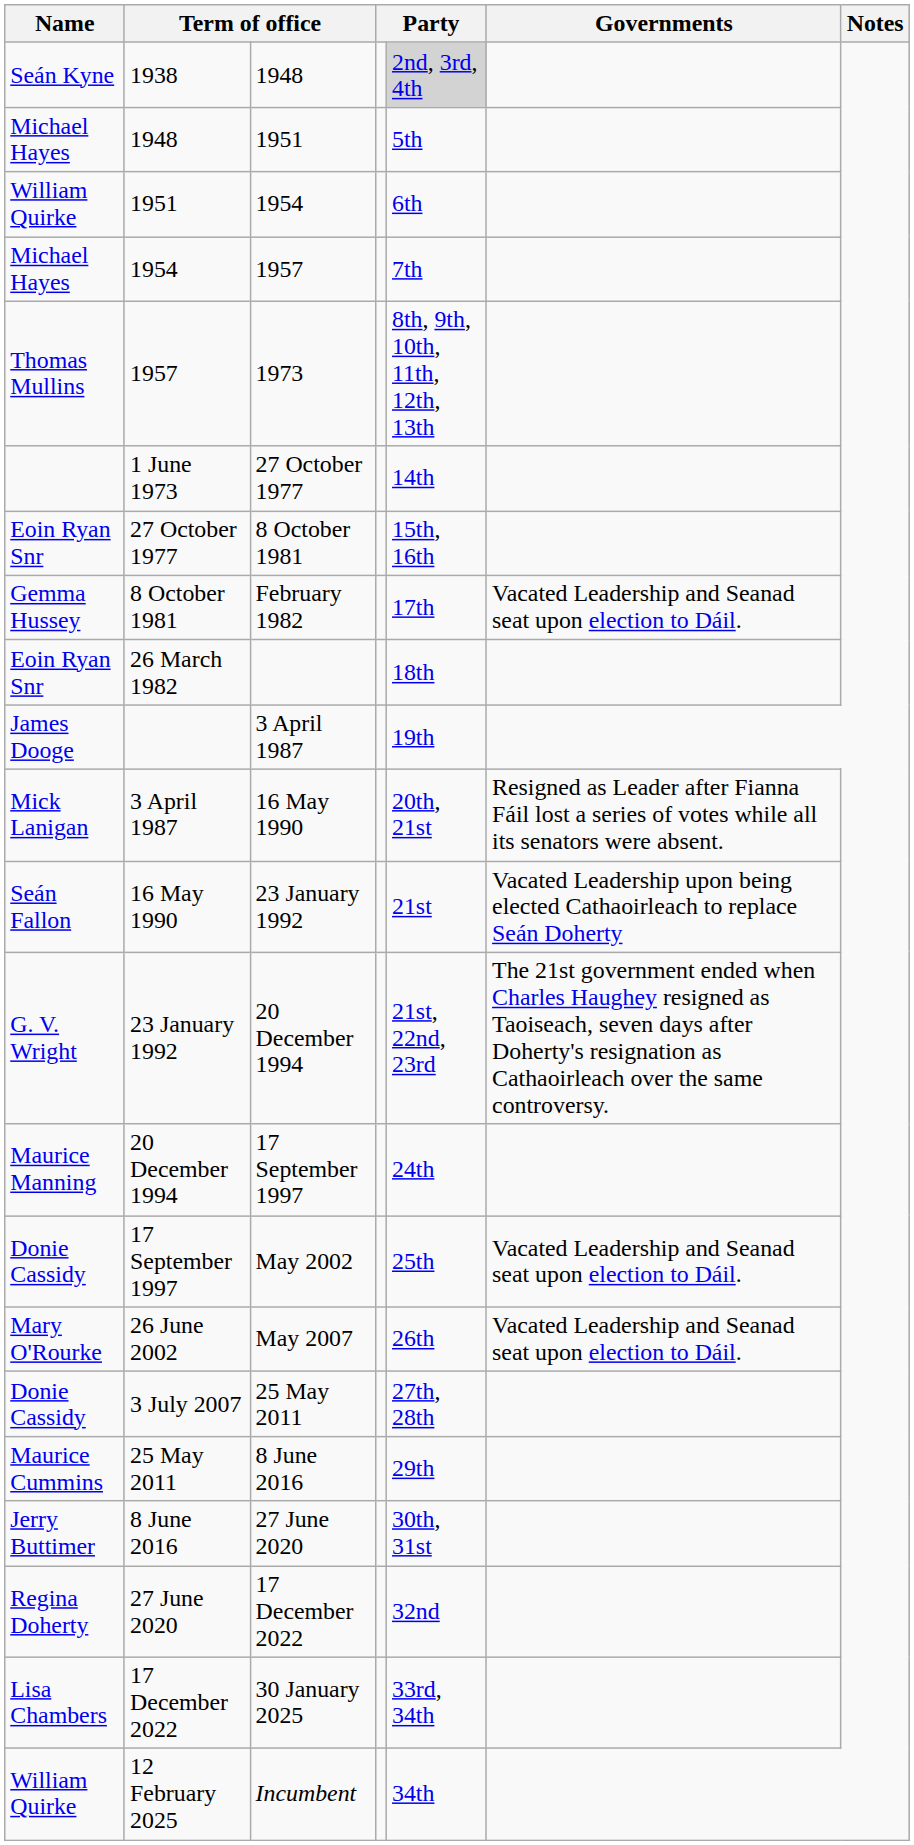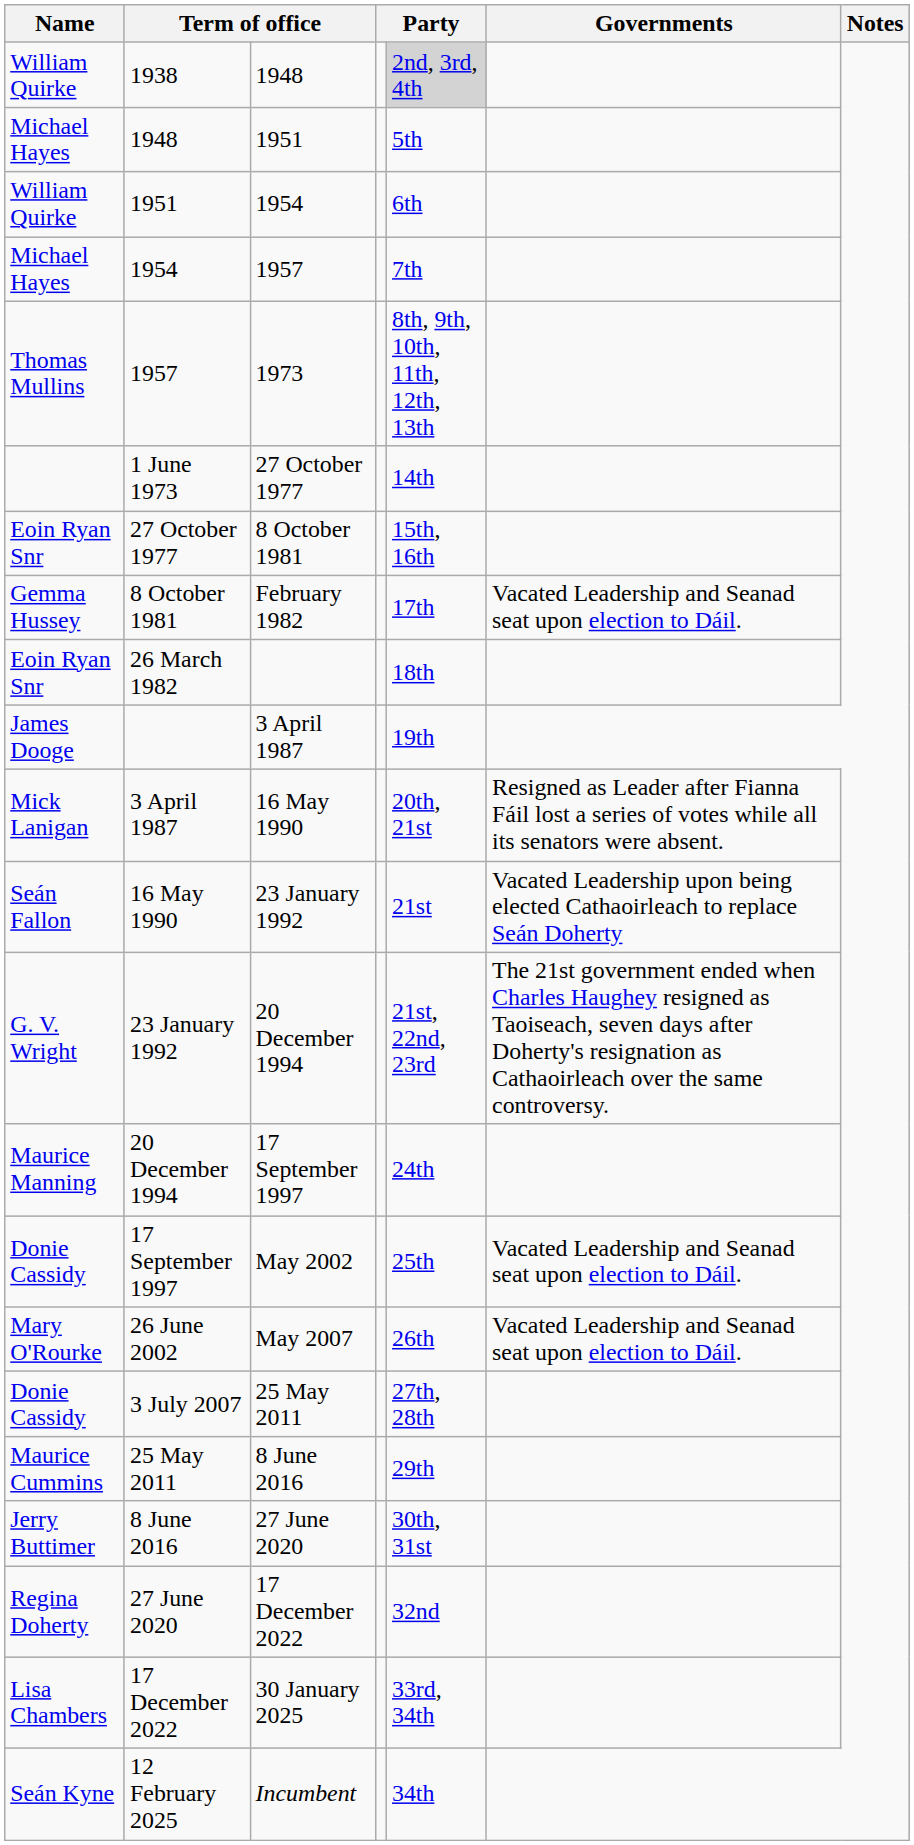1938 | Name: Seán Kyne -> William Quirke
12 February 2025 | Name: William Quirke -> Seán Kyne
